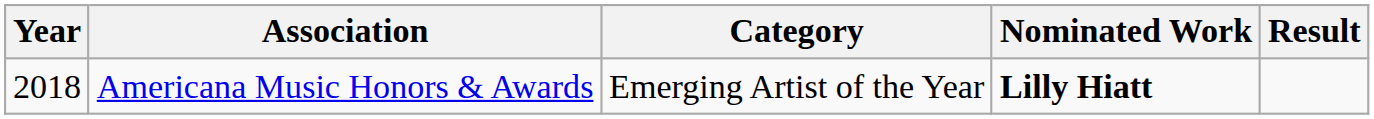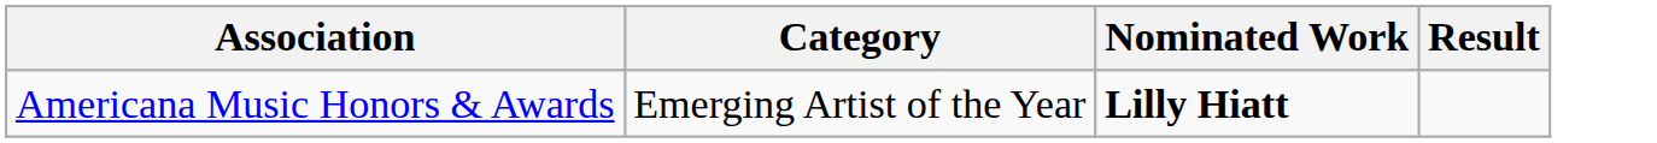- column: Year | 2018
